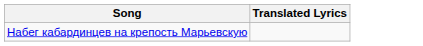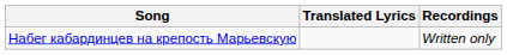+ column: Recordings | Written only
